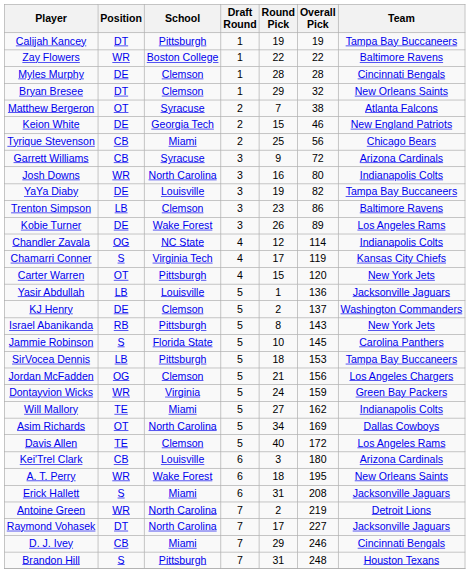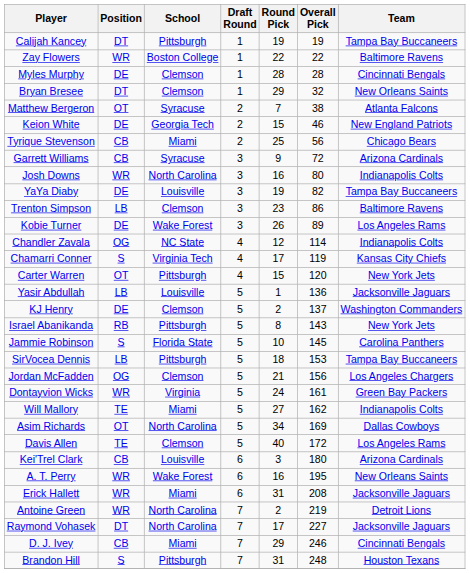Dontayvion Wicks | Overall Pick: 159 -> 161
A. T. Perry | Round Pick: 18 -> 16
Erick Hallett | Position: S -> WR
